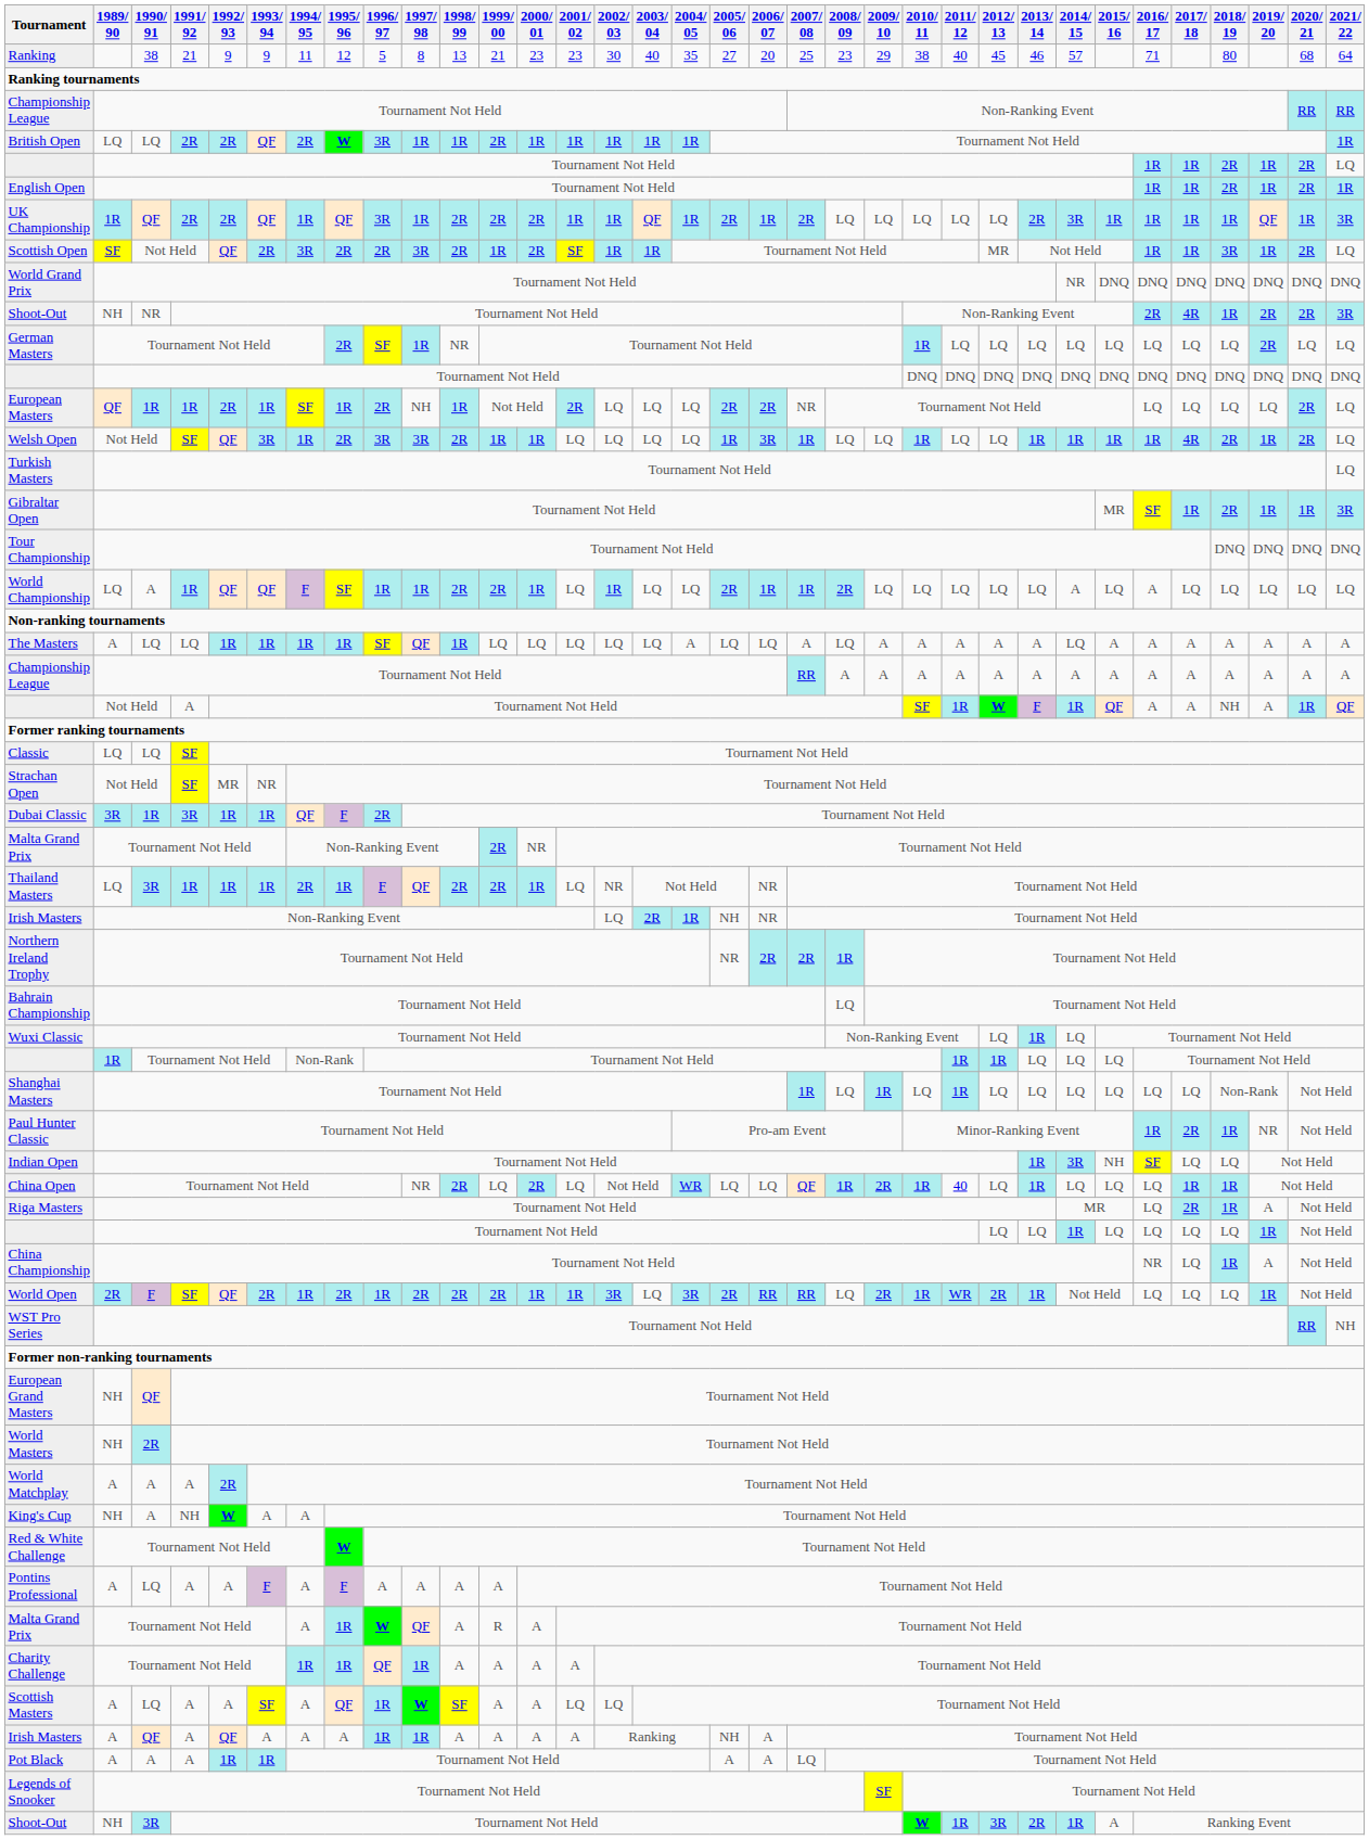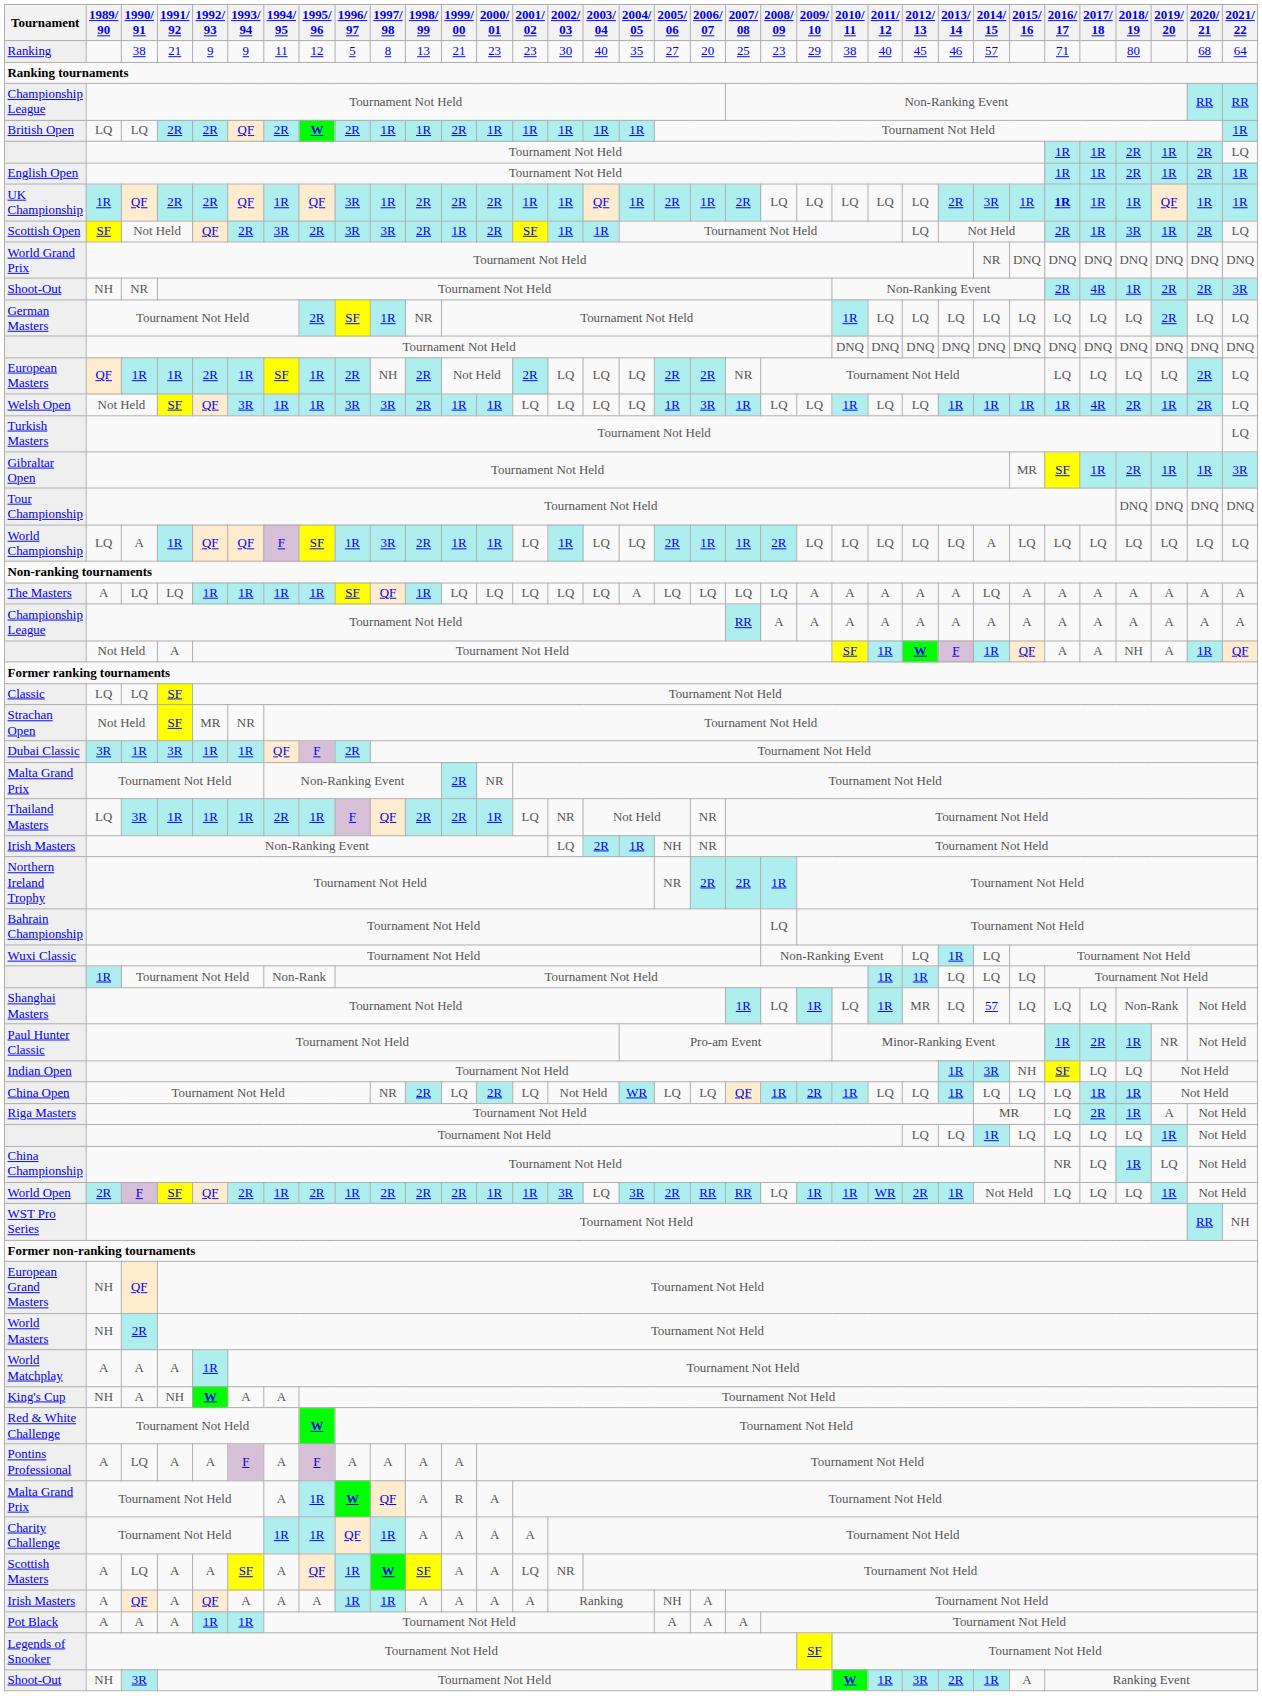British Open | 1996/ 97: 3R -> 2R
UK Championship | 2016/ 17: normal -> bold
UK Championship | 2021/ 22: 3R -> 1R
Scottish Open | 1996/ 97: 2R -> 3R
Scottish Open | 2012/ 13: MR -> LQ
Scottish Open | 2016/ 17: 1R -> 2R
European Masters | 1998/ 99: 1R -> 2R
Welsh Open | 1995/ 96: 2R -> 1R
World Championship | 1997/ 98: 1R -> 3R
World Championship | 1999/ 00: 2R -> 1R
World Championship | 2016/ 17: A -> LQ
The Masters | 2007/ 08: A -> LQ
Shanghai Masters | 2012/ 13: LQ -> MR
Shanghai Masters | 2014/ 15: LQ -> 57
China Open | 2011/ 12: 40 -> LQ
China Championship | 2019/ 20: A -> LQ
World Open | 2009/ 10: 2R -> 1R
World Matchplay | 1992/ 93: 2R -> 1R
Scottish Masters | 2002/ 03: LQ -> NR
Pot Black | 2007/ 08: LQ -> A
